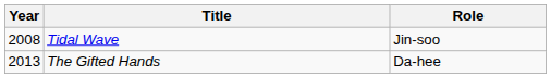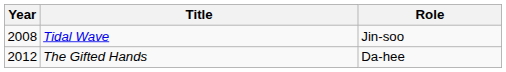The Gifted Hands | Year: 2013 -> 2012
